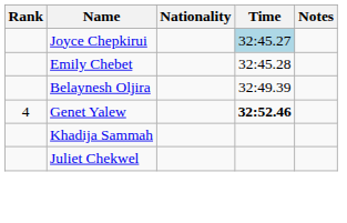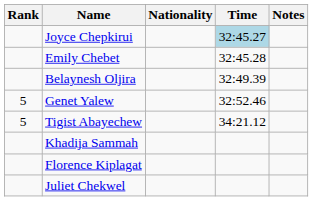Genet Yalew | Rank: 4 -> 5
Genet Yalew | Time: bold -> normal
+ row: 5 | Tigist Abayechew | 34:21.12
+ row: Florence Kiplagat
